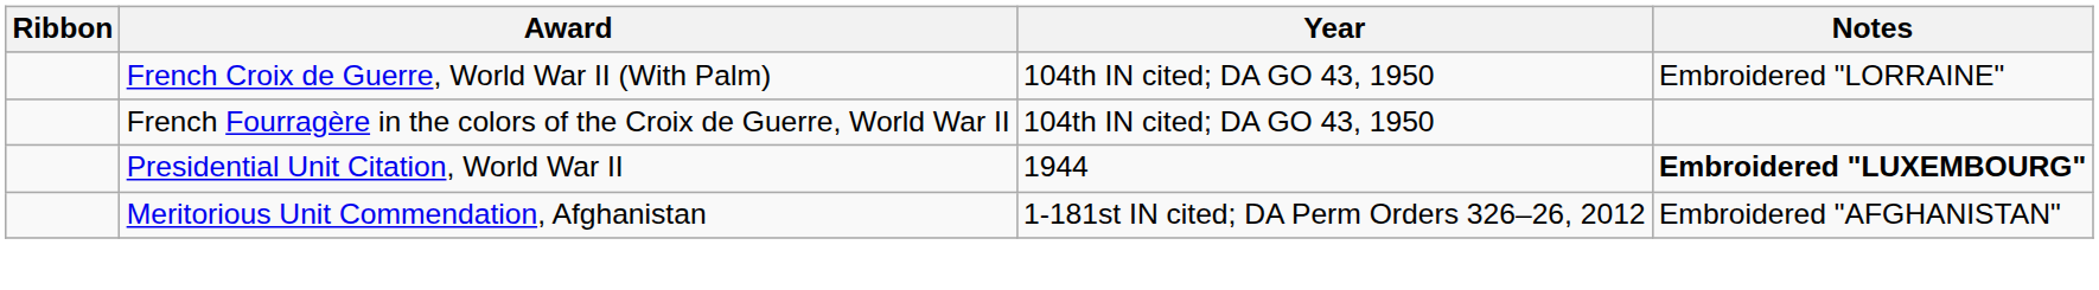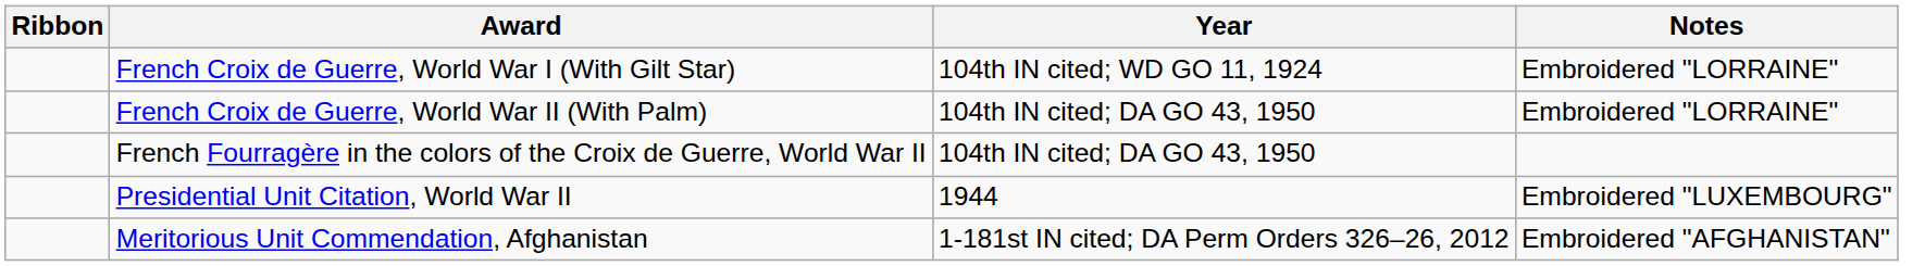+ row: French Croix de Guerre, World War I (With Gilt Star) | 104th IN cited; WD GO 11, 1924 | Embroidered "LORRAINE"
Presidential Unit Citation, World War II | Notes: bold -> normal
